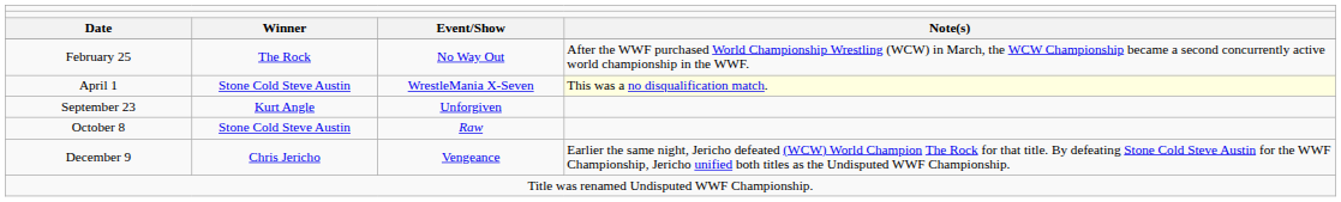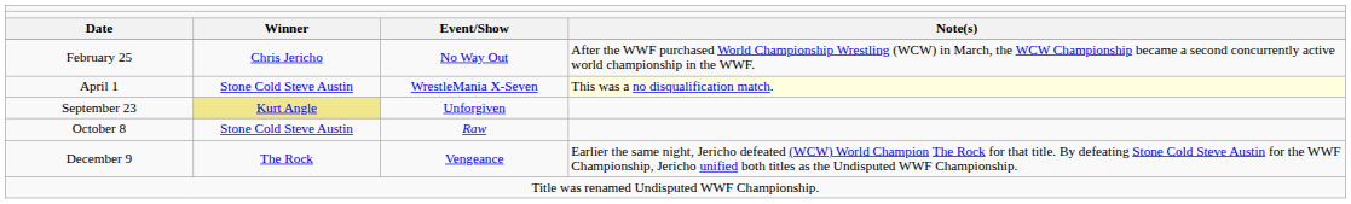February 25 | column 2: The Rock -> Chris Jericho
September 23 | column 2: no background -> khaki background
December 9 | column 2: Chris Jericho -> The Rock
